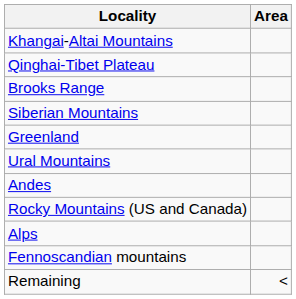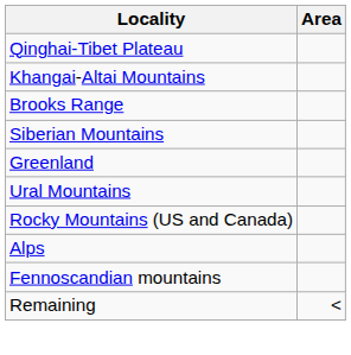rows swapped: Qinghai-Tibet Plateau <-> Khangai-Altai Mountains
- row: Andes
